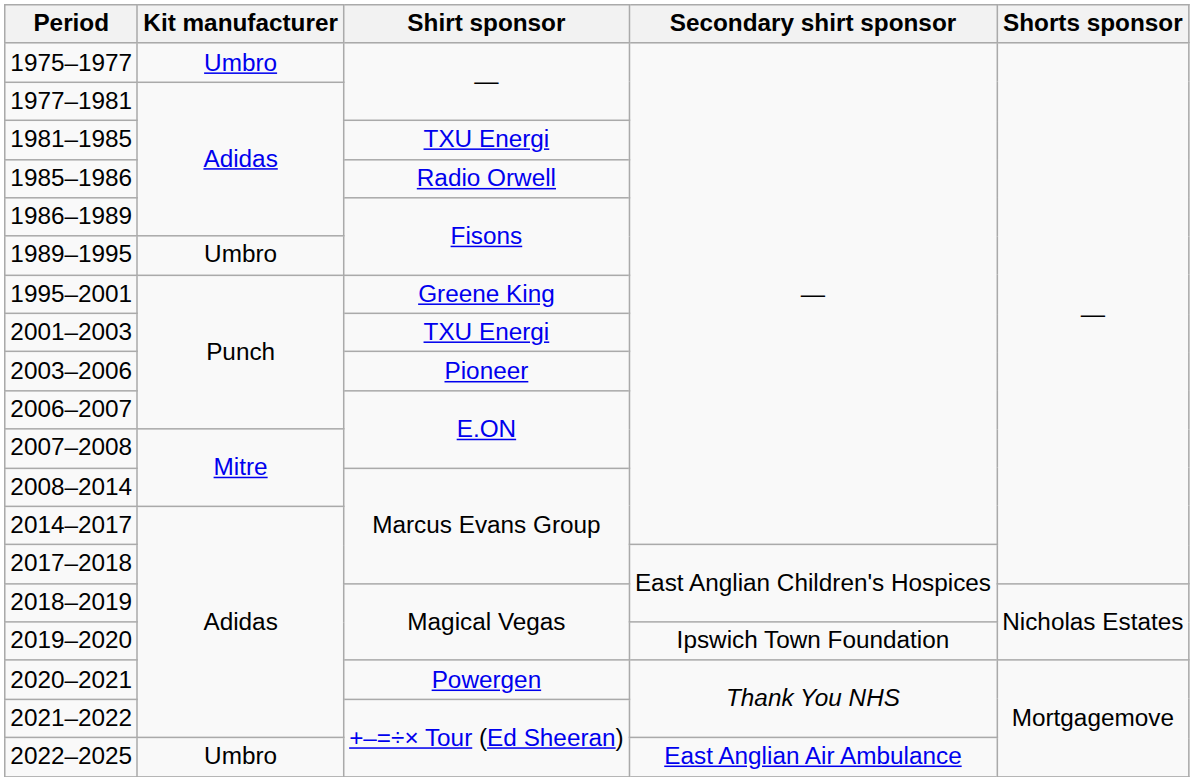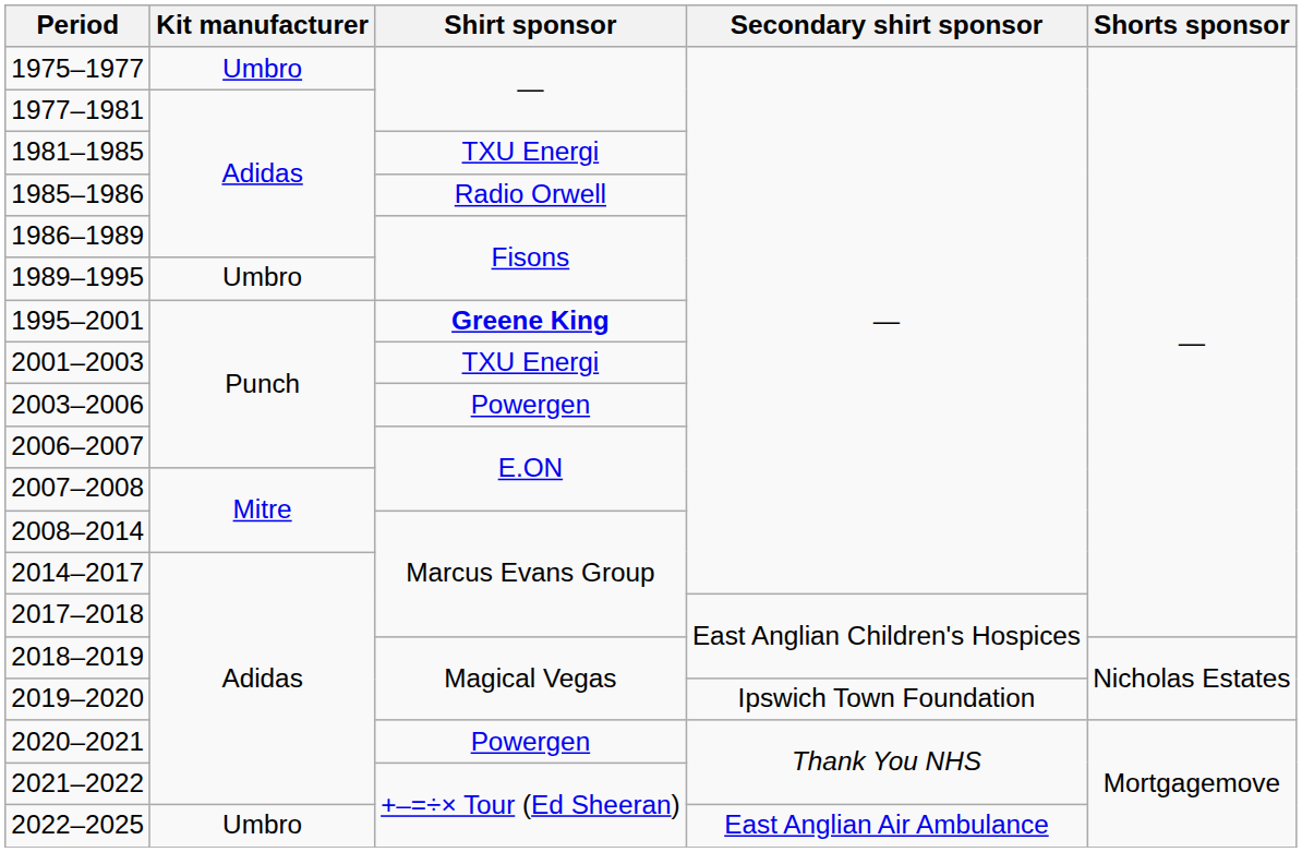1995–2001 | Shirt sponsor: normal -> bold
2003–2006 | Shirt sponsor: Pioneer -> Powergen
